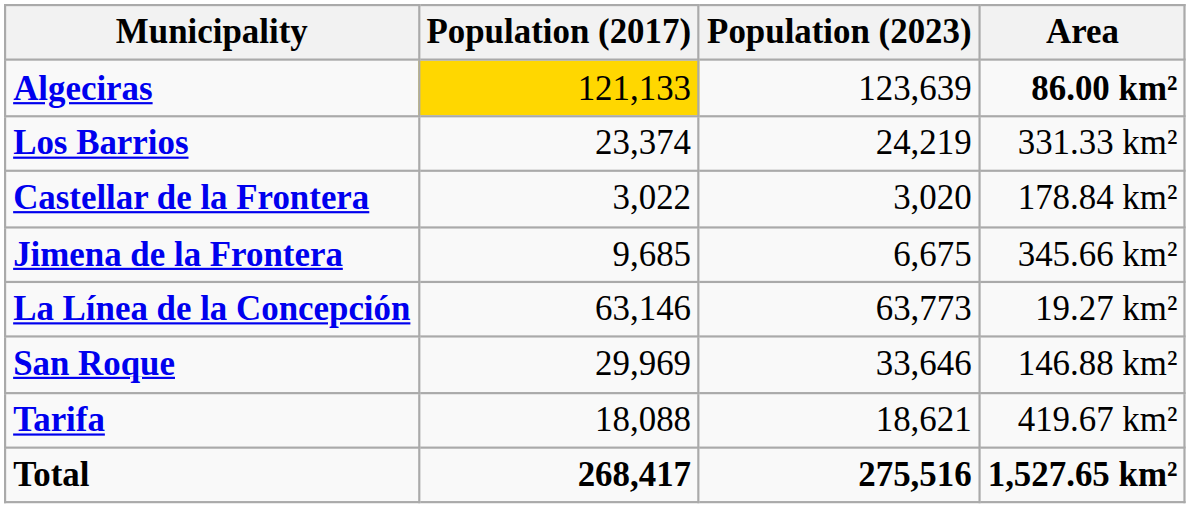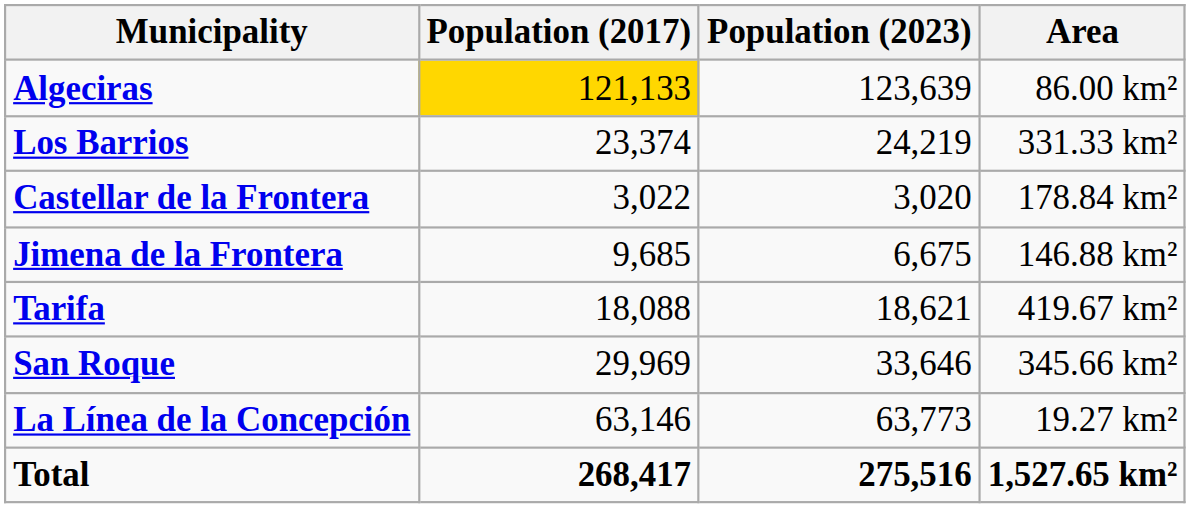Algeciras | Area: bold -> normal
Jimena de la Frontera | Area: 345.66 km² -> 146.88 km²
rows swapped: La Línea de la Concepción <-> Tarifa
San Roque | Area: 146.88 km² -> 345.66 km²
